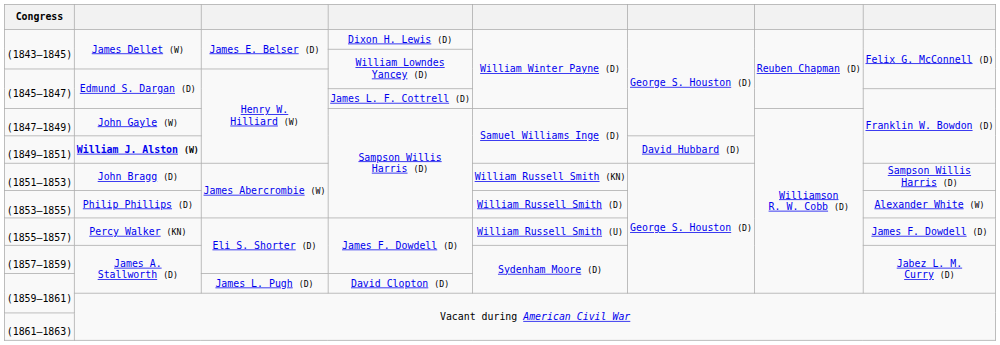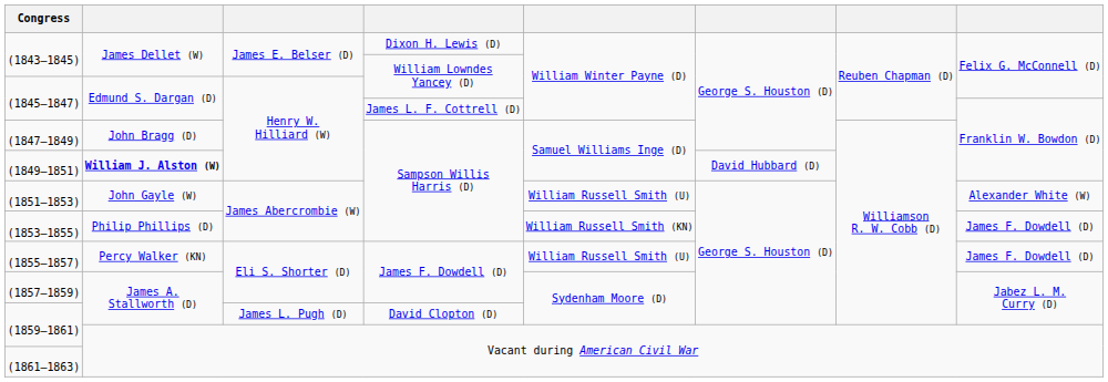(1847–1849) | column 2: John Gayle (W) -> John Bragg (D)
(1851–1853) | column 2: John Bragg (D) -> John Gayle (W)
(1851–1853) | column 5: William Russell Smith (KN) -> William Russell Smith (U)
(1851–1853) | column 8: Sampson Willis Harris (D) -> Alexander White (W)
(1853–1855) | column 5: William Russell Smith (D) -> William Russell Smith (KN)
(1853–1855) | column 8: Alexander White (W) -> James F. Dowdell (D)
